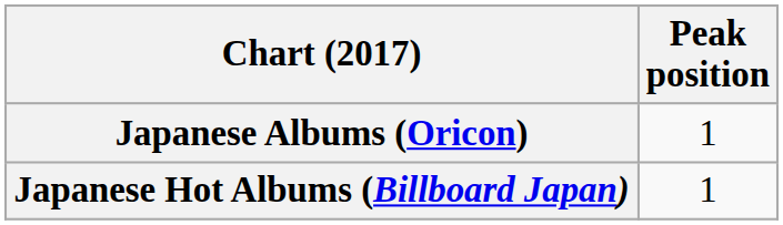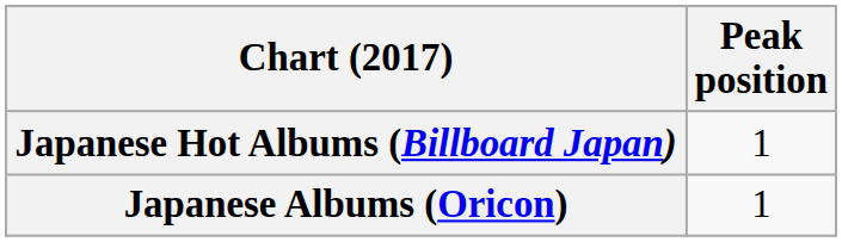rows swapped: Japanese Albums (Oricon) <-> Japanese Hot Albums (Billboard Japan)
